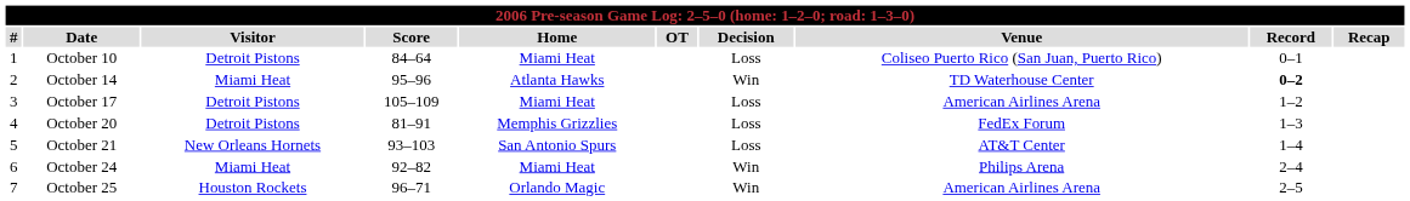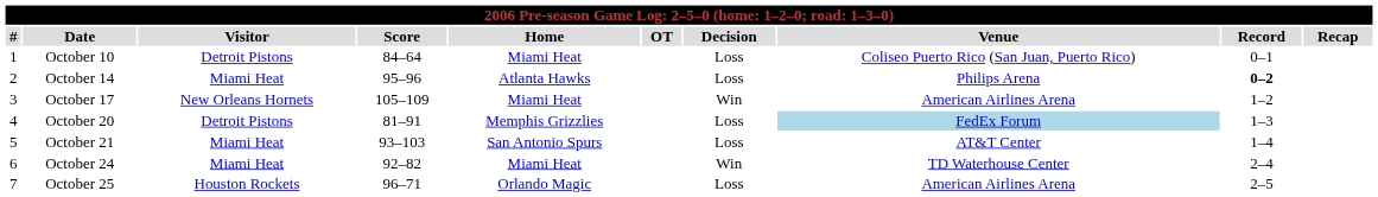October 14 | Decision: Win -> Loss
October 14 | Venue: TD Waterhouse Center -> Philips Arena
October 17 | Visitor: Detroit Pistons -> New Orleans Hornets
October 17 | Decision: Loss -> Win
October 20 | Venue: no background -> lightblue background
October 21 | Visitor: New Orleans Hornets -> Miami Heat
October 24 | Venue: Philips Arena -> TD Waterhouse Center
October 25 | Decision: Win -> Loss
